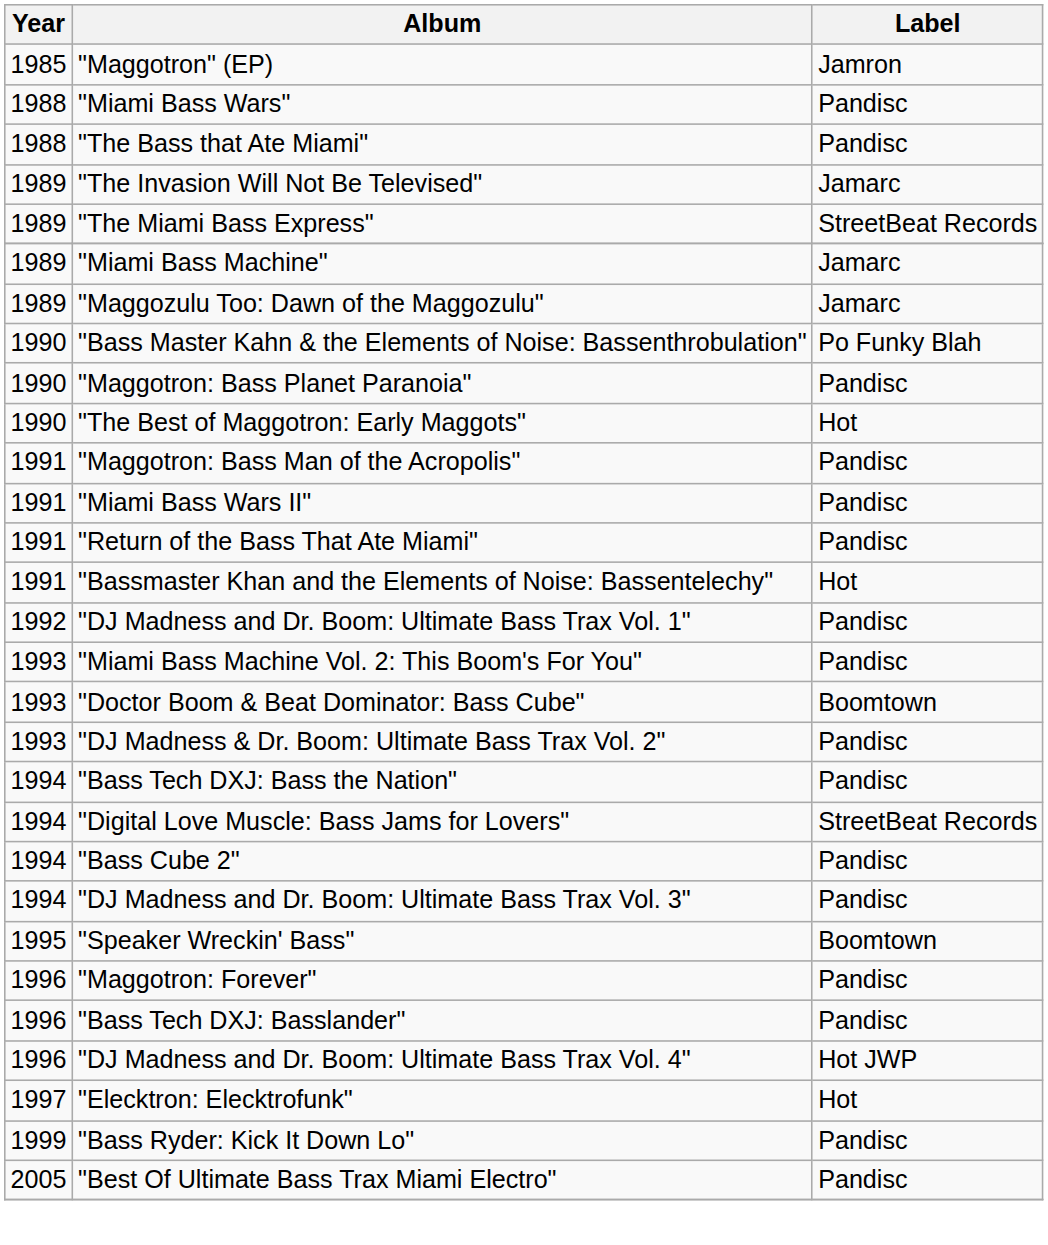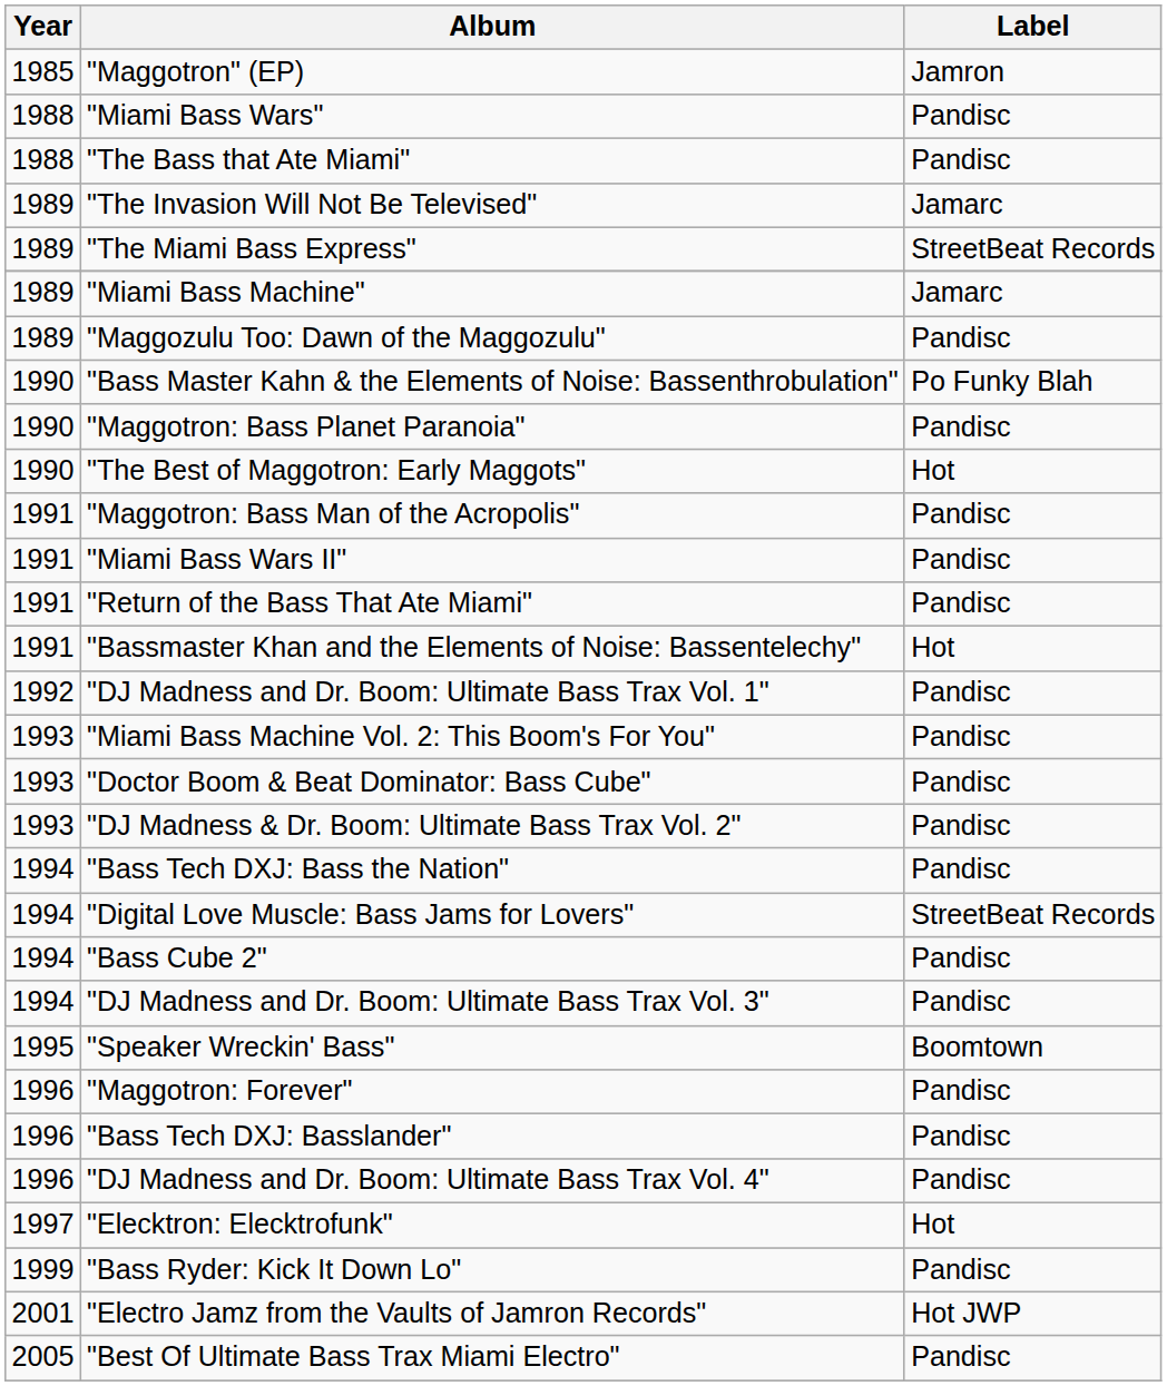"Maggozulu Too: Dawn of the Maggozulu" | Label: Jamarc -> Pandisc
"Doctor Boom & Beat Dominator: Bass Cube" | Label: Boomtown -> Pandisc
"DJ Madness and Dr. Boom: Ultimate Bass Trax Vol. 4" | Label: Hot JWP -> Pandisc
+ row: 2001 | "Electro Jamz from the Vaults of Jamron Records" | Hot JWP
